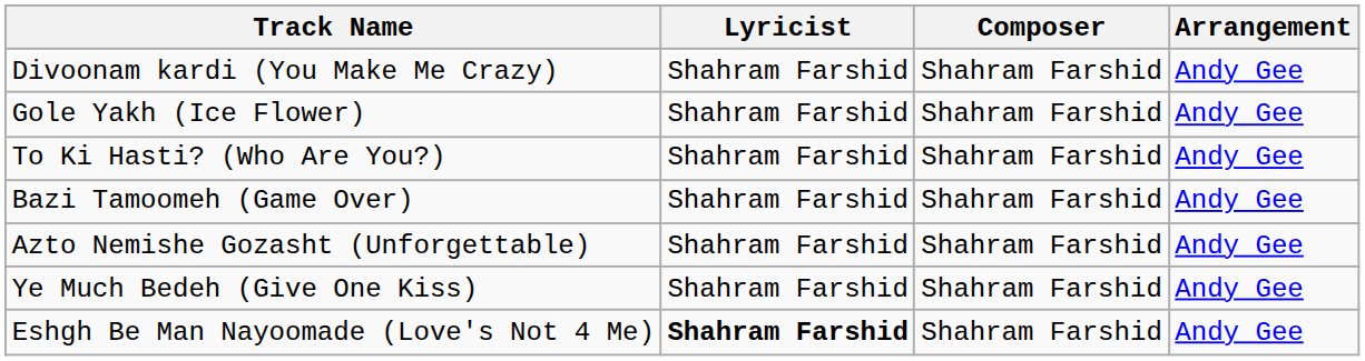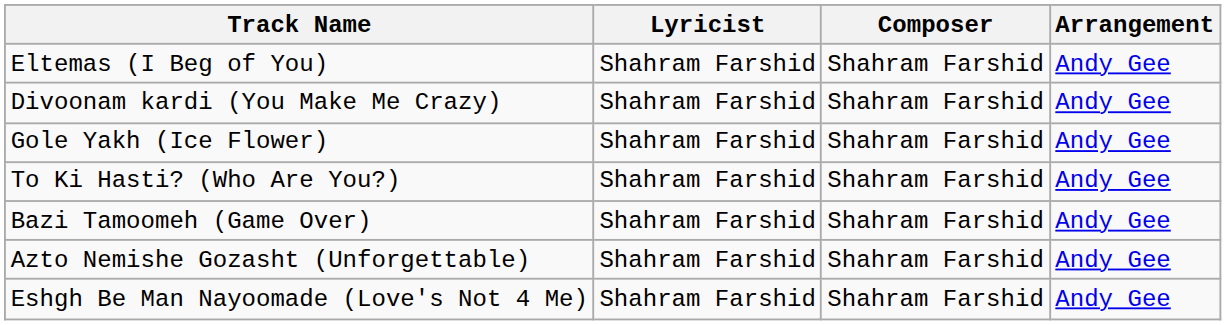+ row: Eltemas (I Beg of You) | Shahram Farshid | Shahram Farshid | Andy Gee
- row: Ye Much Bedeh (Give One Kiss) | Shahram Farshid | Shahram Farshid | Andy Gee
Eshgh Be Man Nayoomade (Love's Not 4 Me) | Lyricist: bold -> normal
